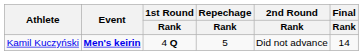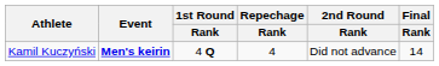Kamil Kuczyński | Repechage / Rank: 5 -> 4
